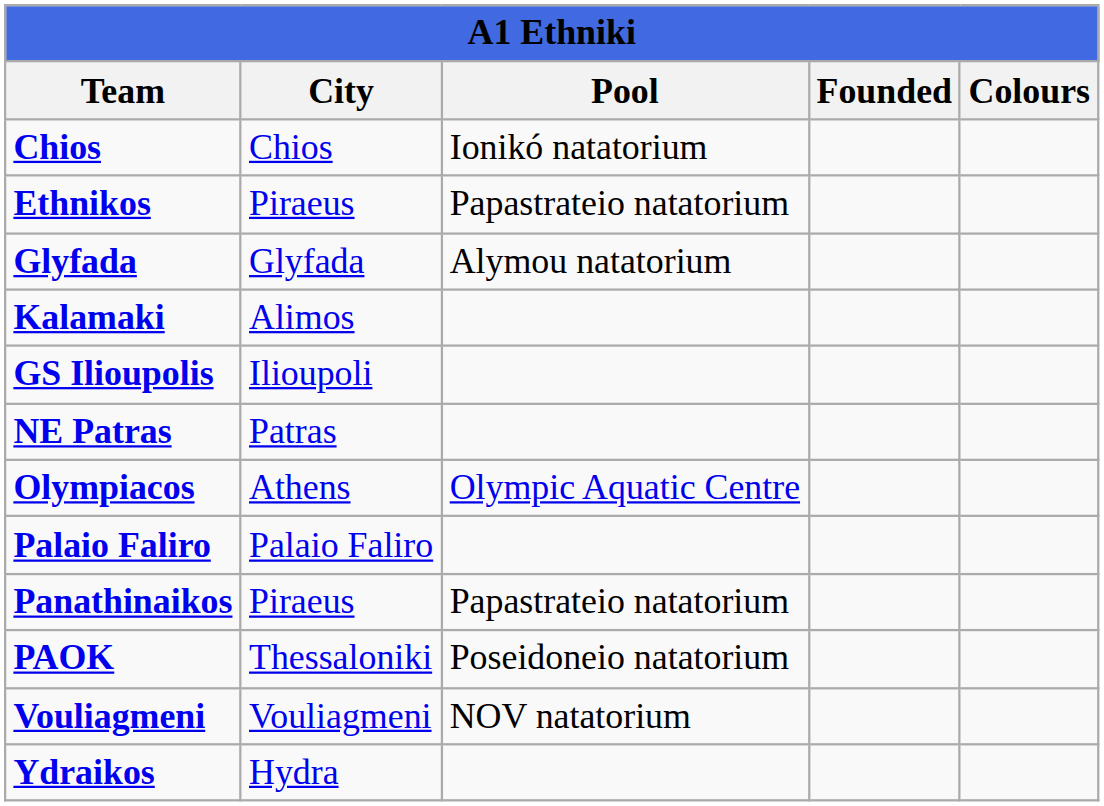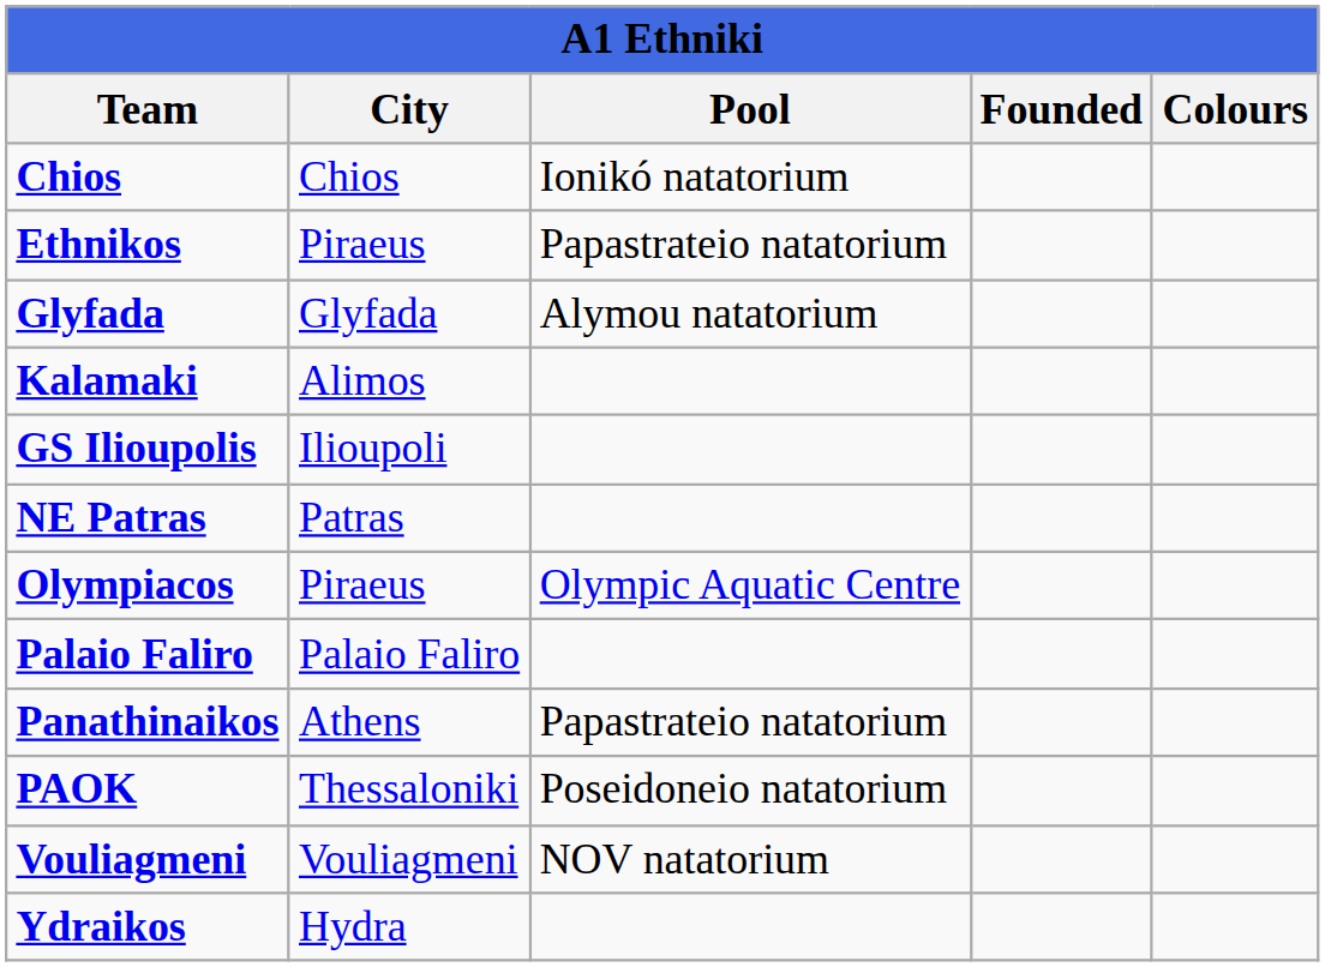Olympiacos | City: Athens -> Piraeus
Panathinaikos | City: Piraeus -> Athens
